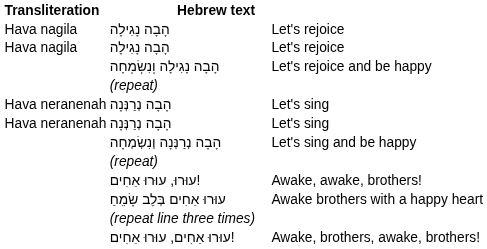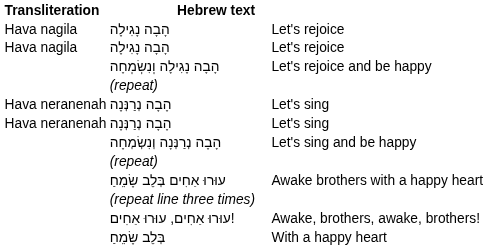- row: עוּרוּ, עוּרוּ אַחִים! | Awake, awake, brothers!
+ row: בְּלֵב שָׂמֵחַ | With a happy heart
